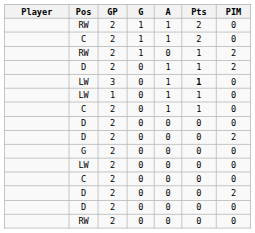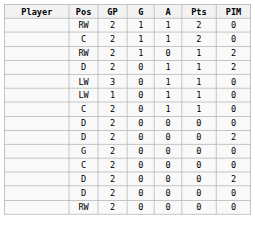LW / 3 | Pts: bold -> normal
- row: LW | 2 | 0 | 0 | 0 | 0
